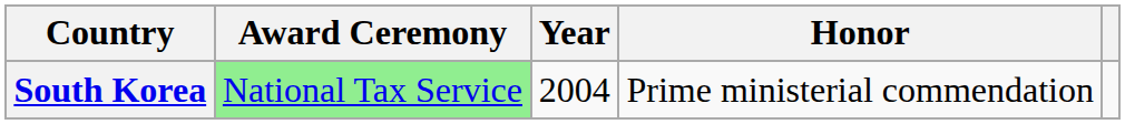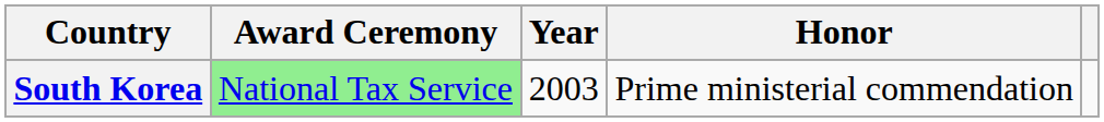South Korea | Year: 2004 -> 2003
